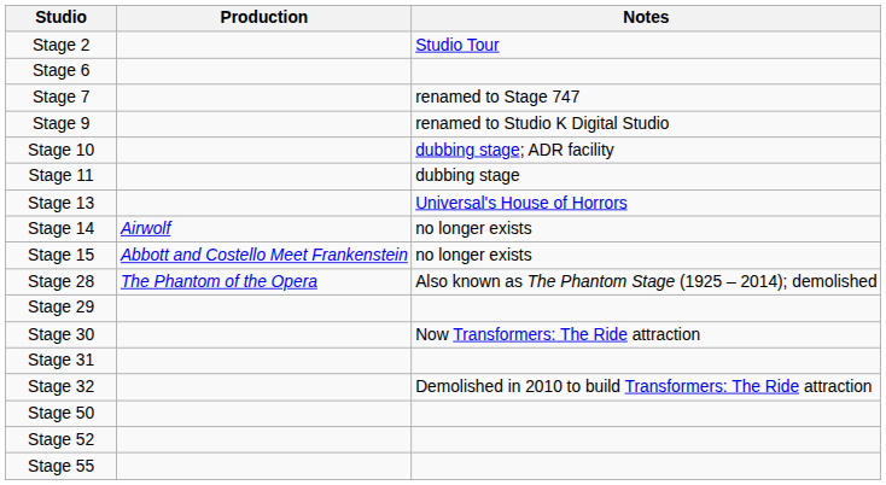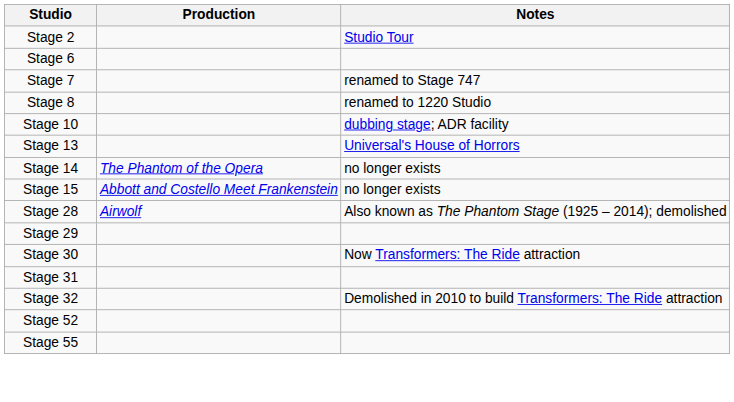+ row: Stage 8 | renamed to 1220 Studio
- row: Stage 9 | renamed to Studio K Digital Studio
- row: Stage 11 | dubbing stage
Stage 14 | Production: Airwolf -> The Phantom of the Opera
Stage 28 | Production: The Phantom of the Opera -> Airwolf
- row: Stage 50
